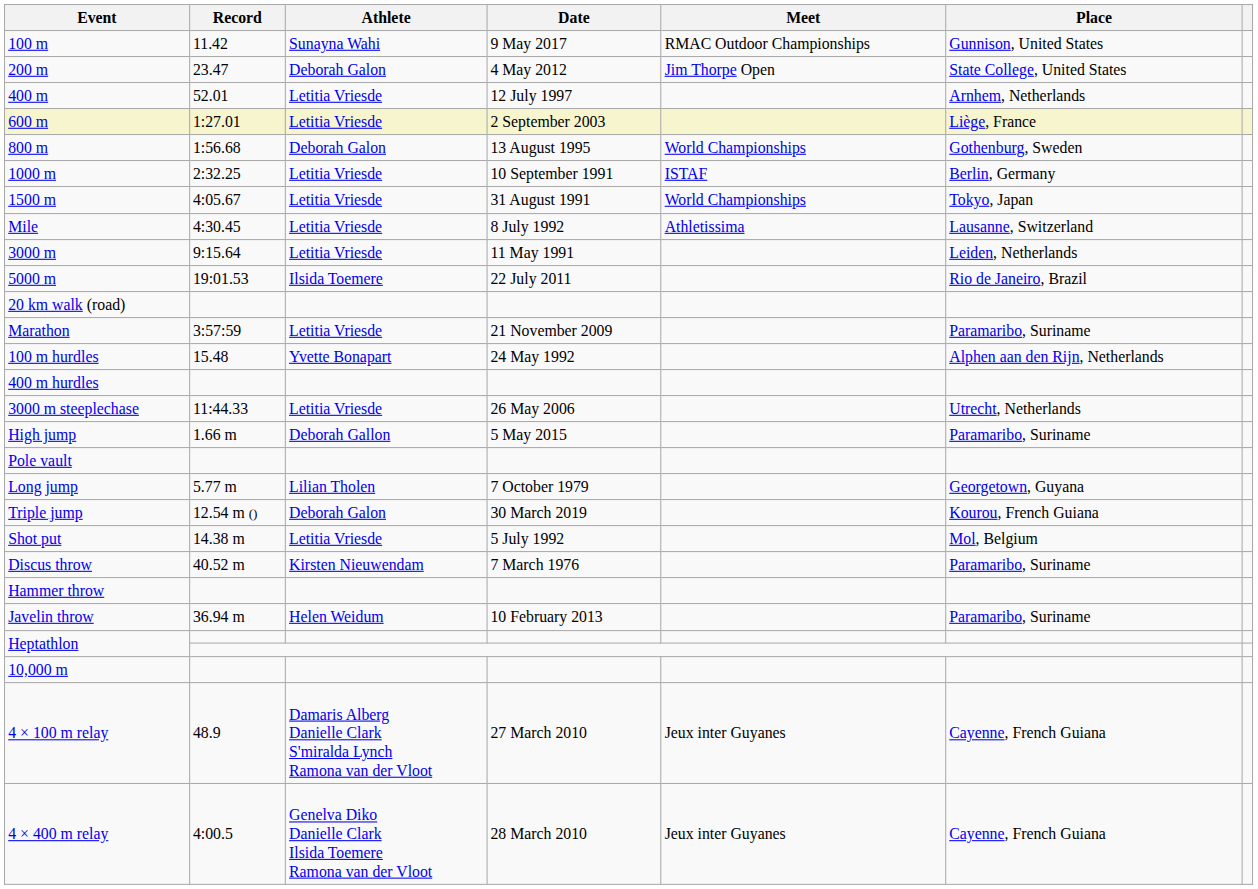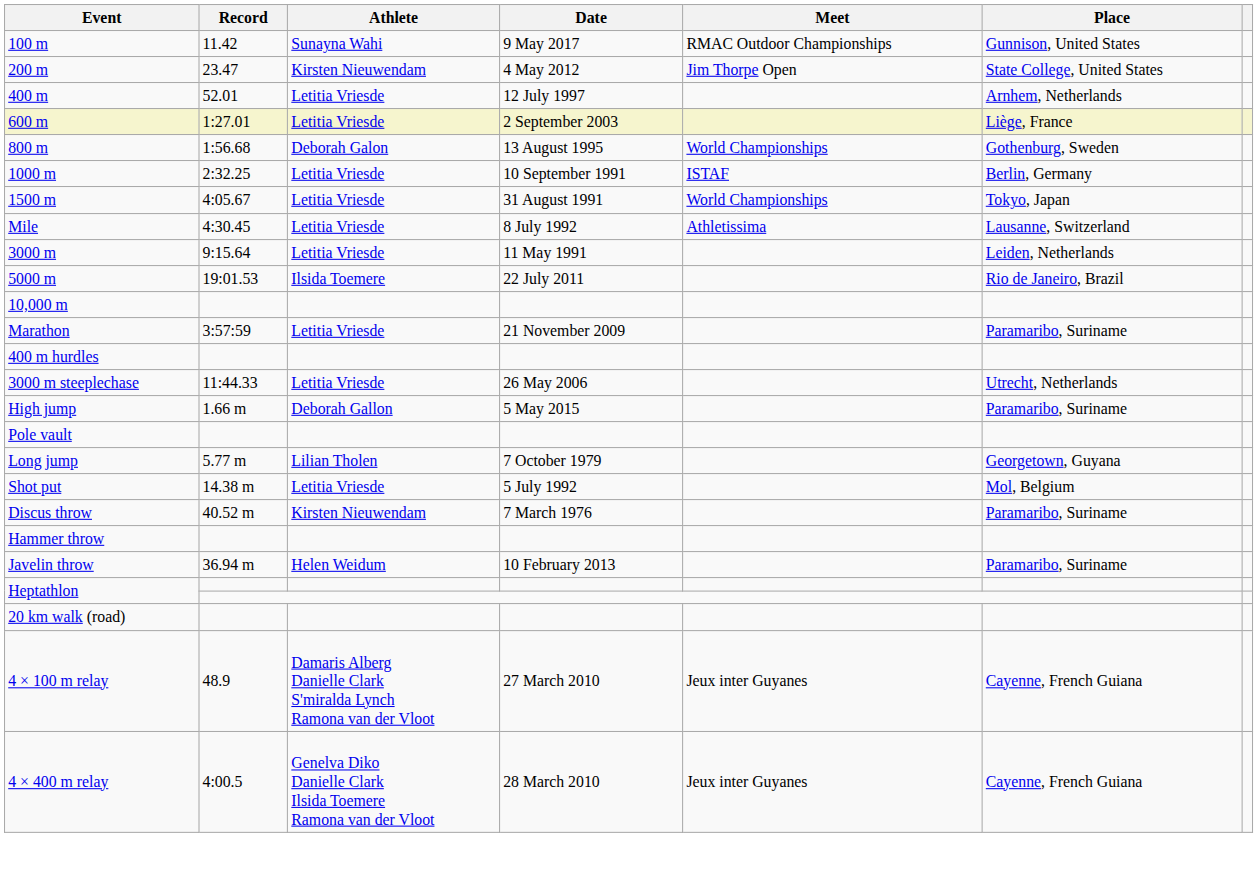200 m | Athlete: Deborah Galon -> Kirsten Nieuwendam
rows swapped: 10,000 m <-> 20 km walk (road)
- row: 100 m hurdles | 15.48 | Yvette Bonapart | 24 May 1992 | Alphen aan den Rijn, Netherlands
- row: Triple jump | 12.54 m () | Deborah Galon | 30 March 2019 | Kourou, French Guiana
